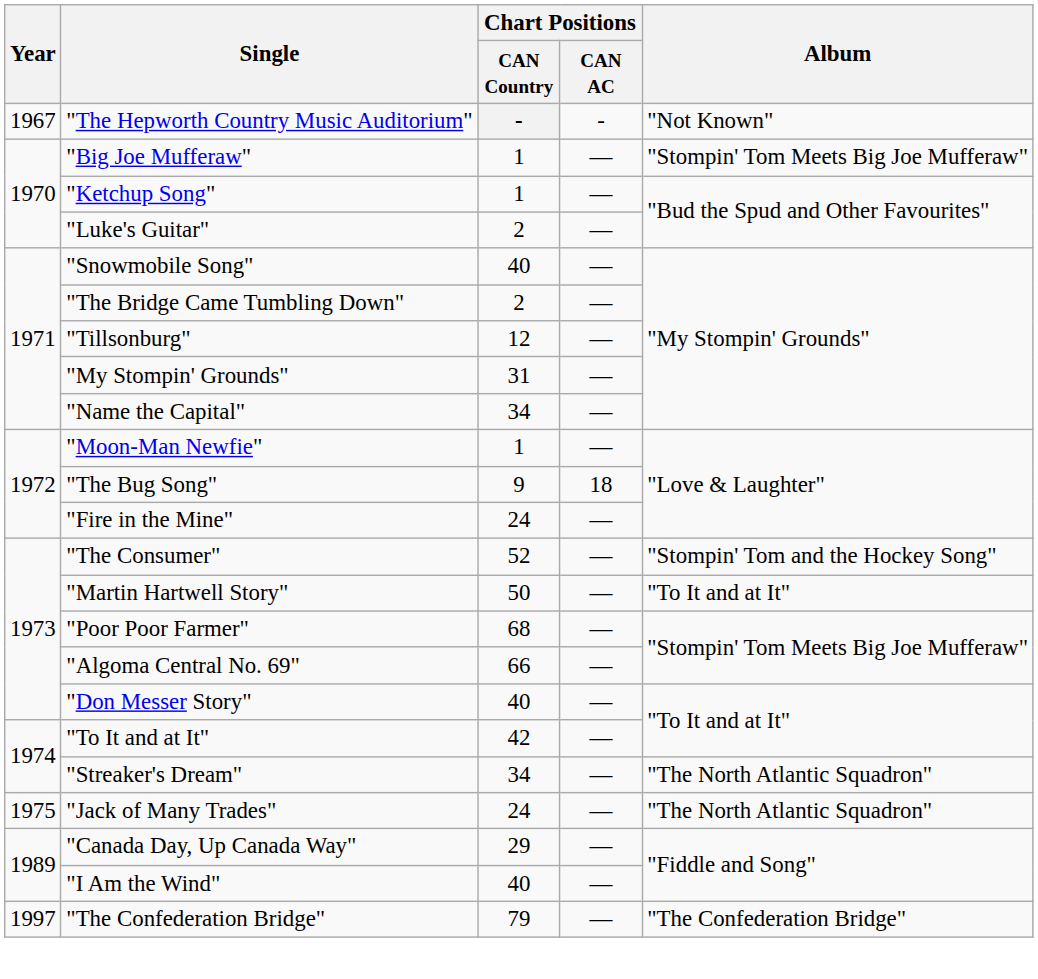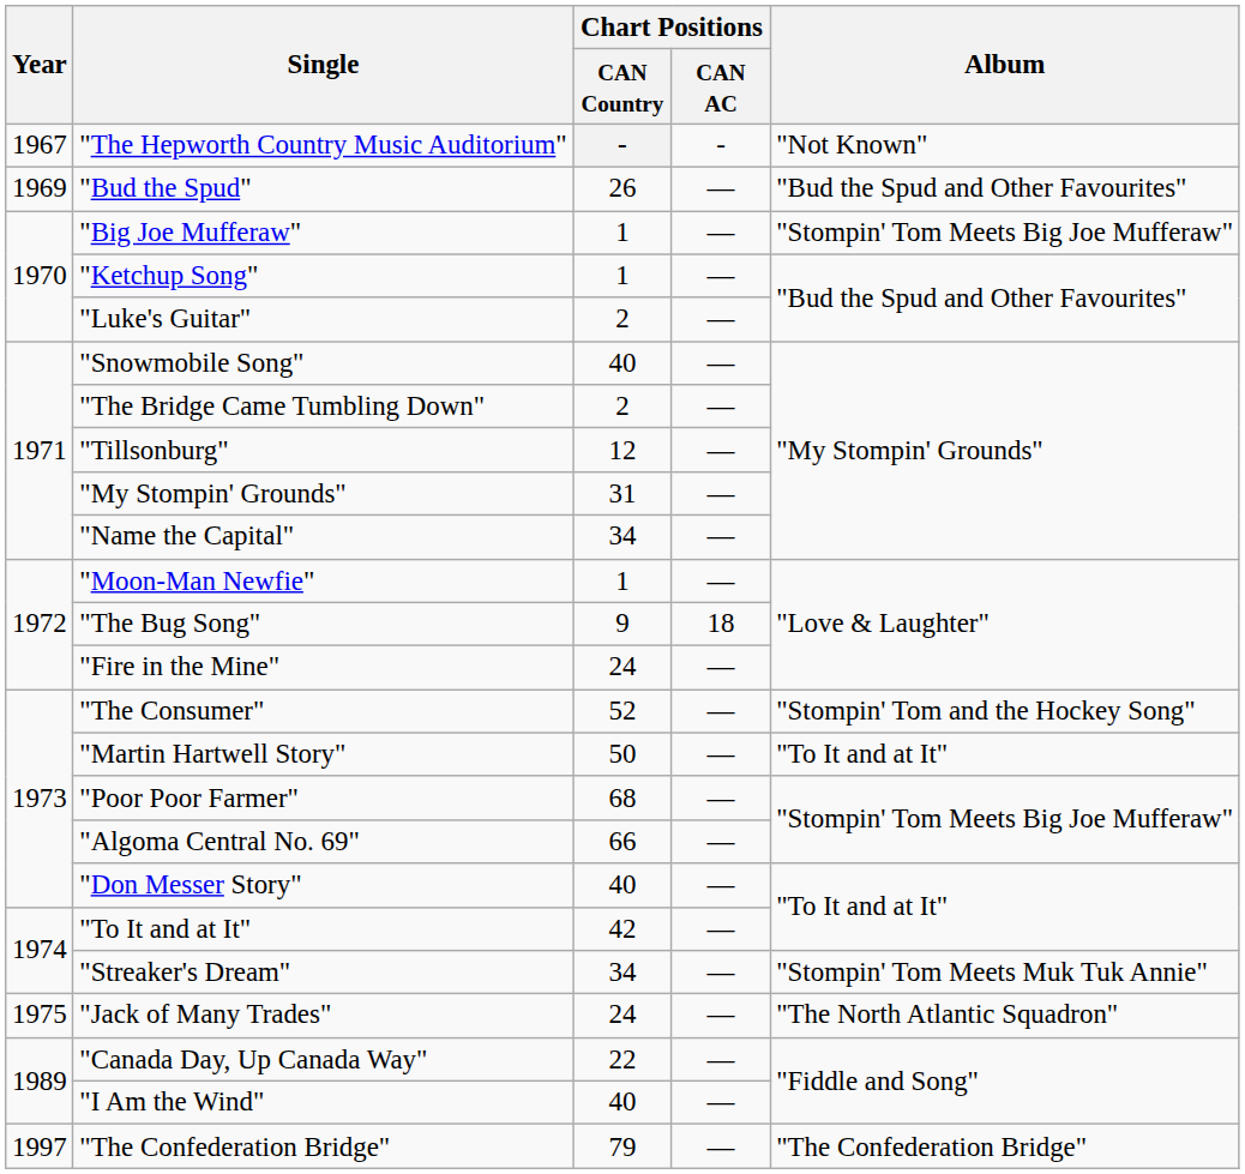+ row: 1969 | "Bud the Spud" | 26 | — | "Bud the Spud and Other Favourites"
"Streaker's Dream" | Album: "The North Atlantic Squadron" -> "Stompin' Tom Meets Muk Tuk Annie"
"Canada Day, Up Canada Way" | Chart Positions / CAN Country: 29 -> 22
